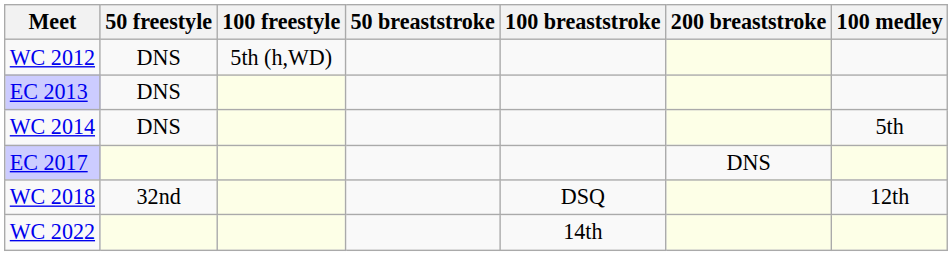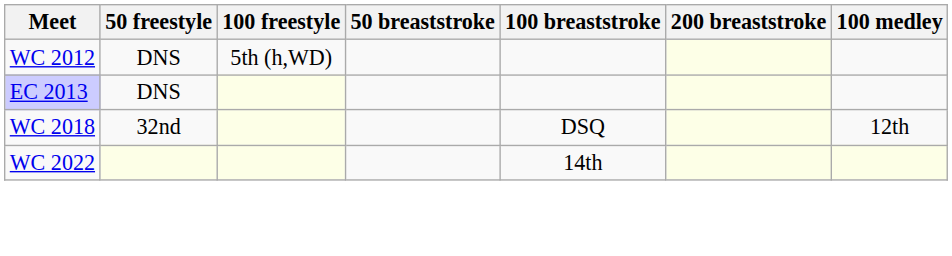- row: WC 2014 | DNS | 5th
- row: EC 2017 | DNS
